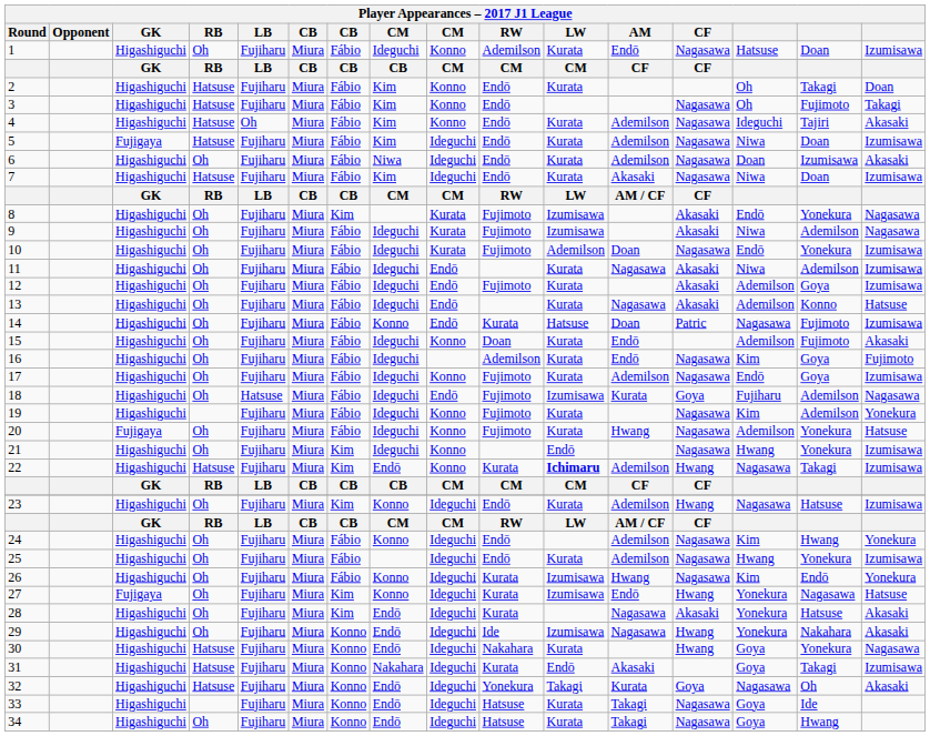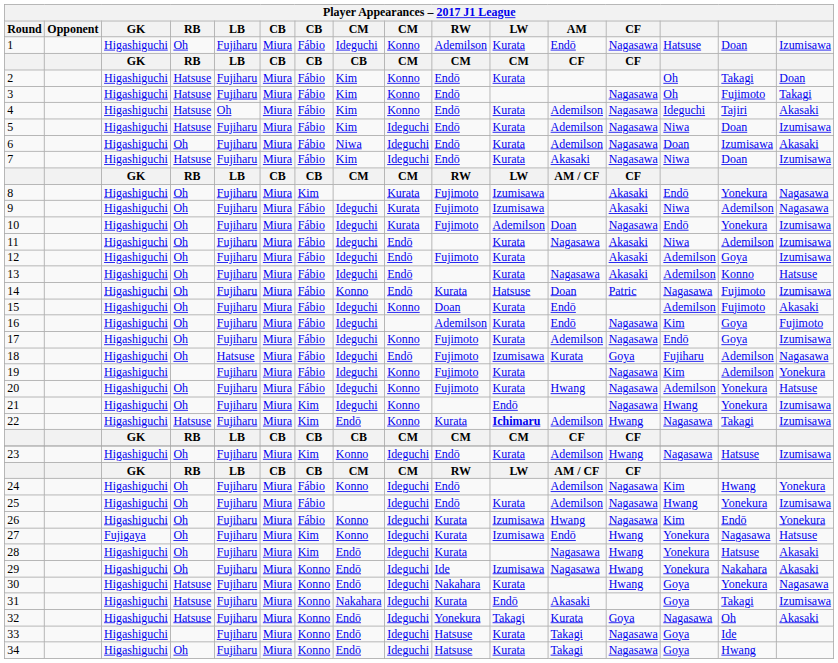5 | GK: Fujigaya -> Higashiguchi
20 | GK: Fujigaya -> Higashiguchi
28 | CF: Akasaki -> Hwang
